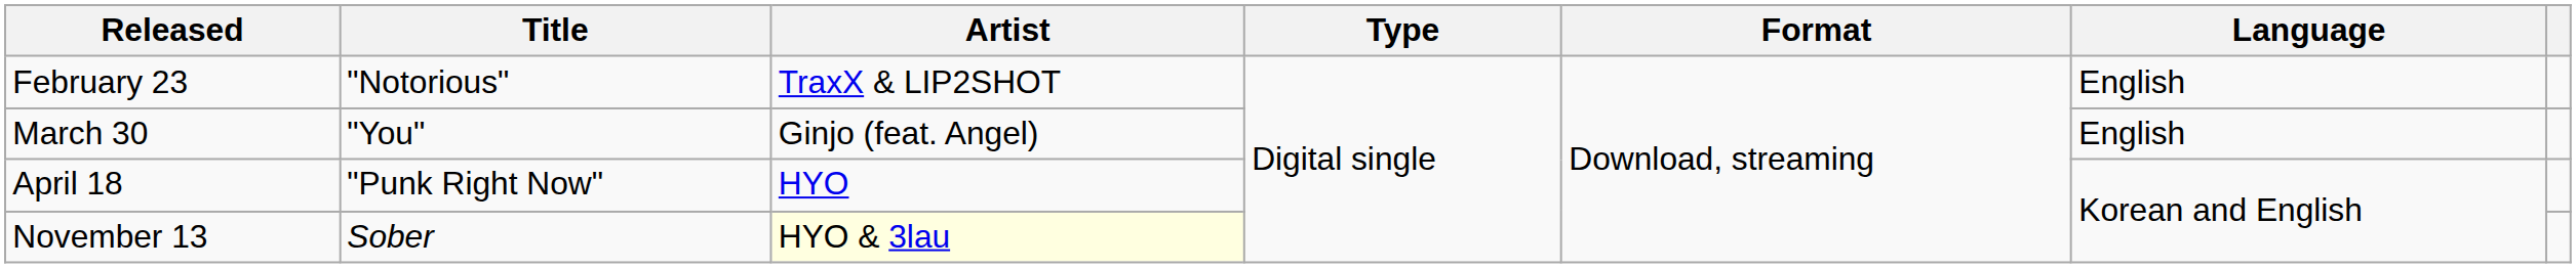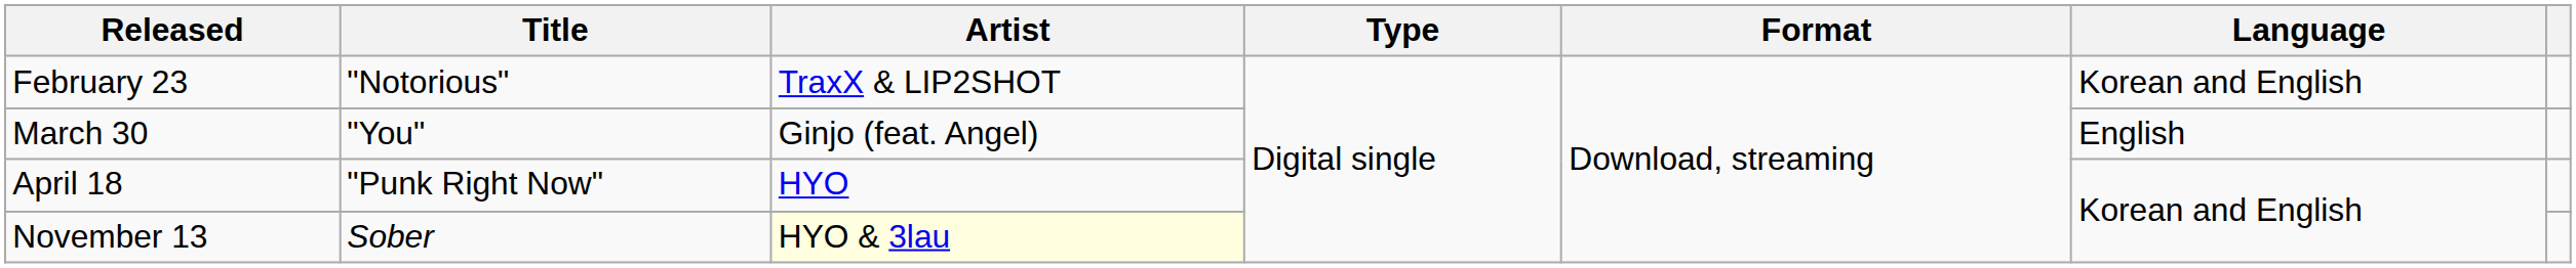February 23 | Language: English -> Korean and English
